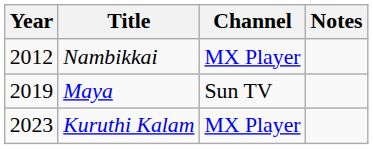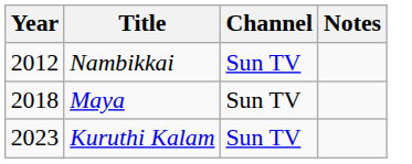Nambikkai | Channel: MX Player -> Sun TV
Maya | Year: 2019 -> 2018
Kuruthi Kalam | Channel: MX Player -> Sun TV
